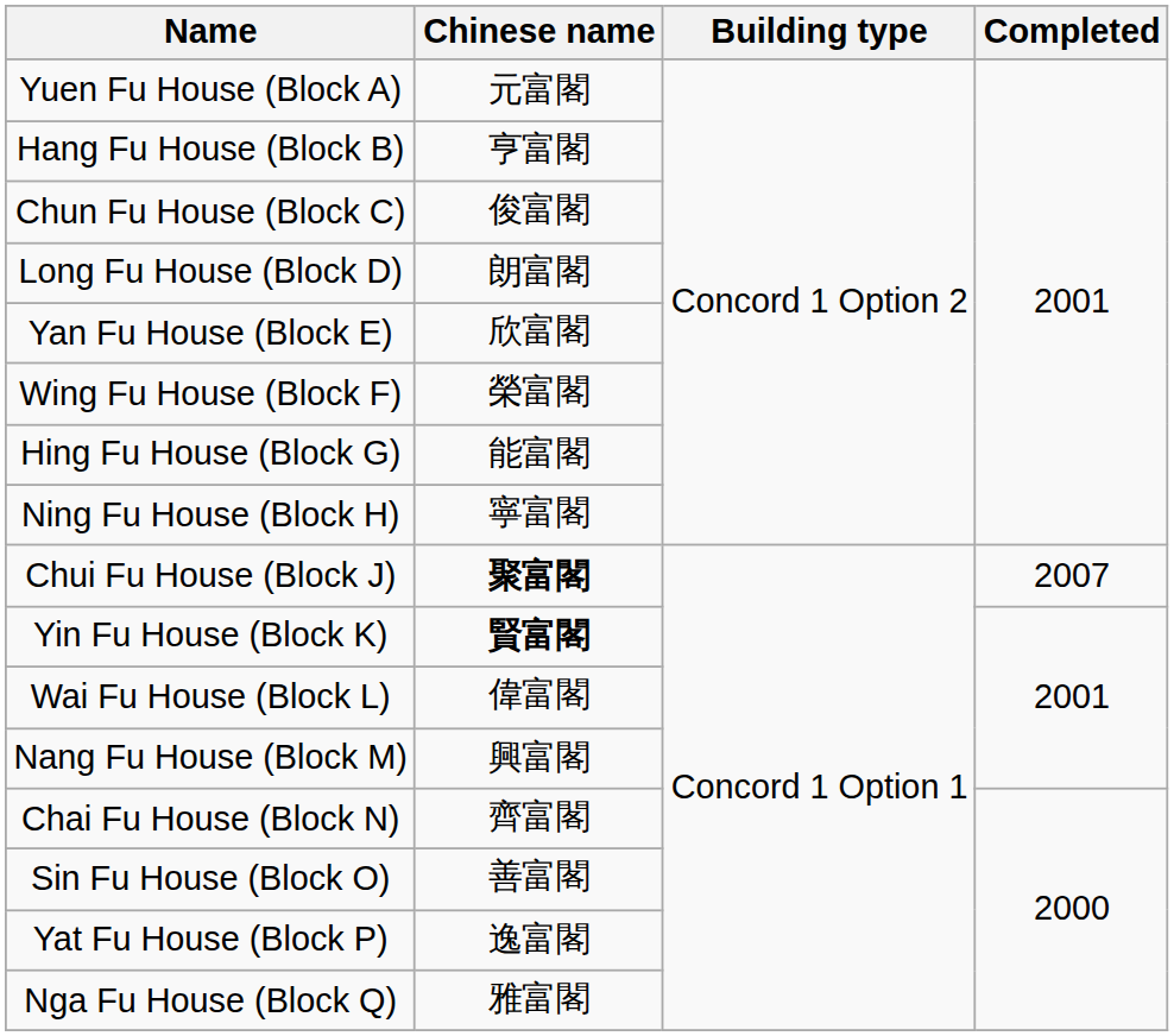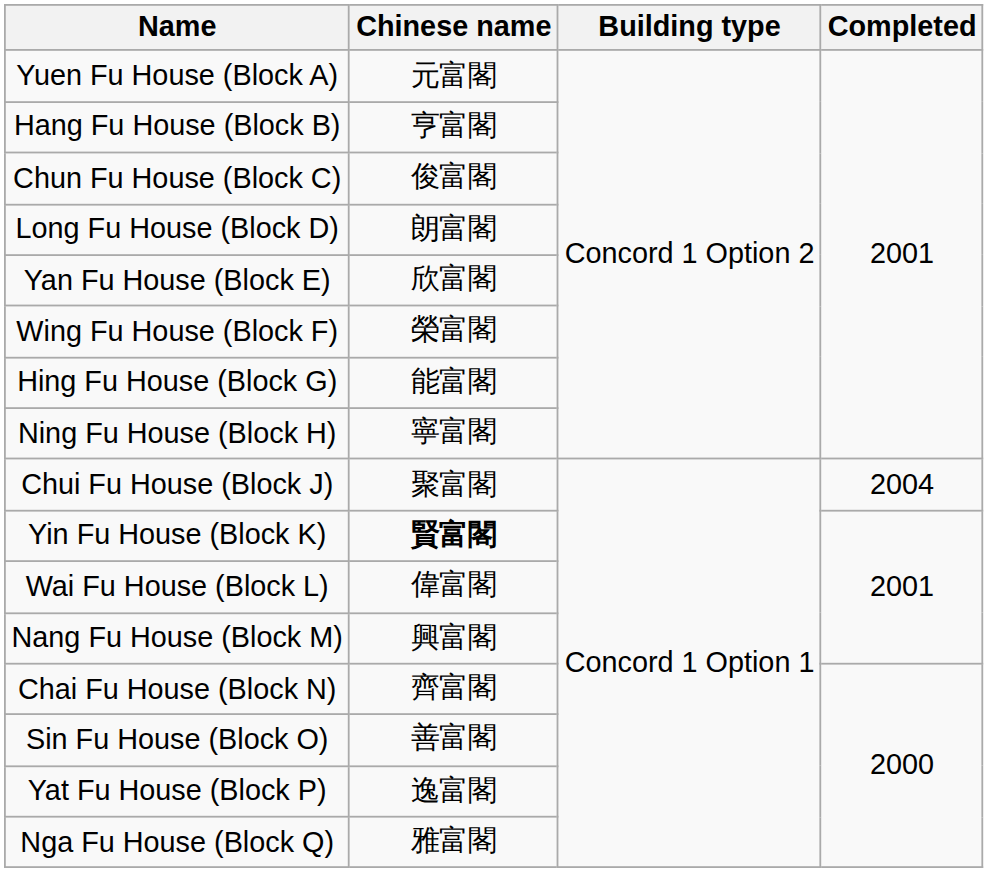Chui Fu House (Block J) | Chinese name: bold -> normal
Chui Fu House (Block J) | Completed: 2007 -> 2004
